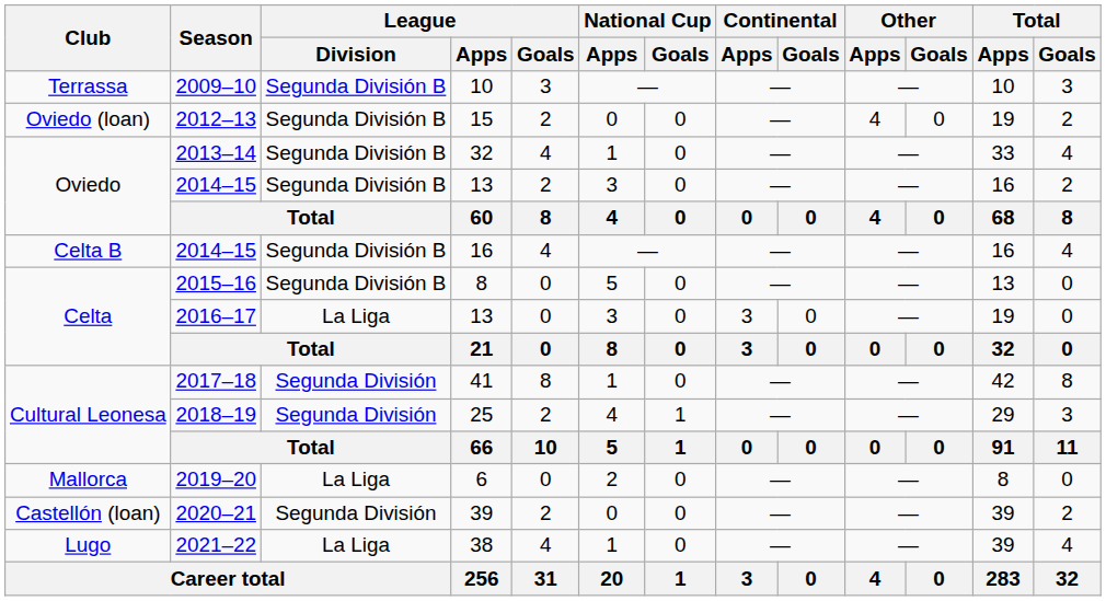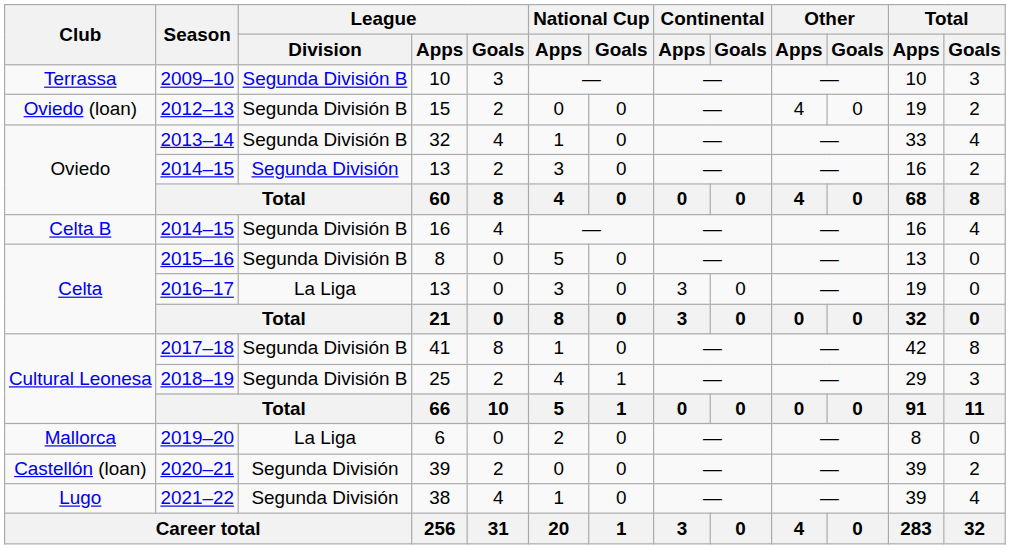2014–15 / 13 | League / Division: Segunda División B -> Segunda División
2017–18 | League / Division: Segunda División -> Segunda División B
2018–19 | League / Division: Segunda División -> Segunda División B
2021–22 | League / Division: La Liga -> Segunda División
